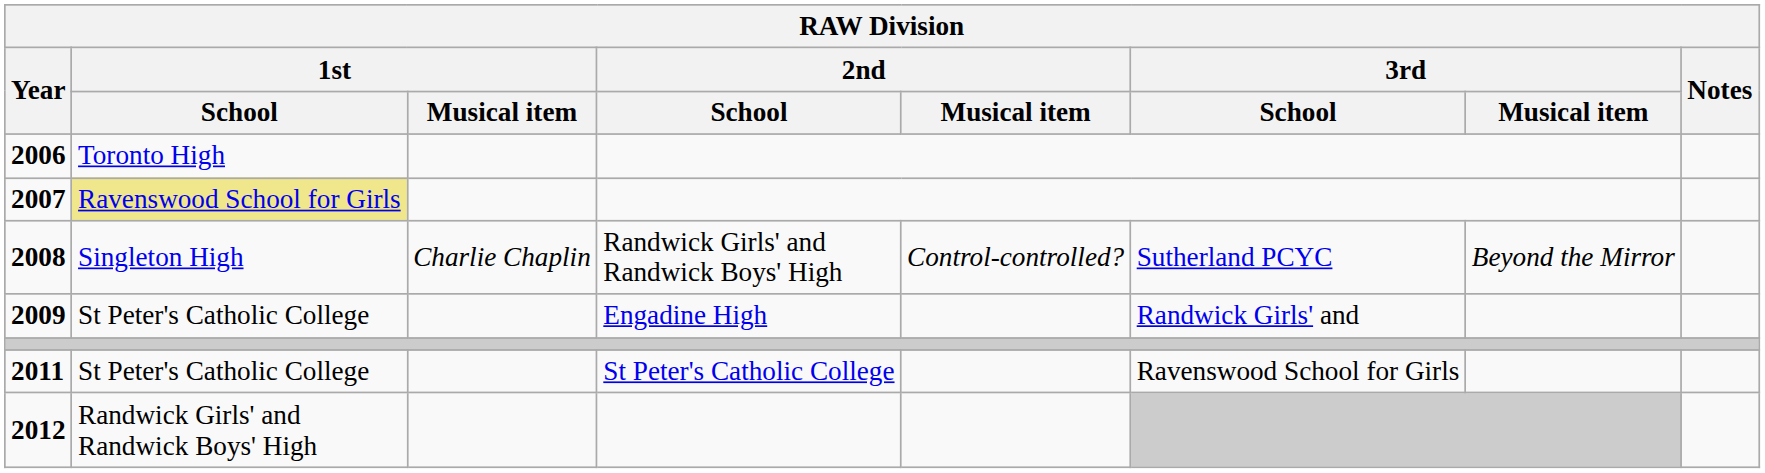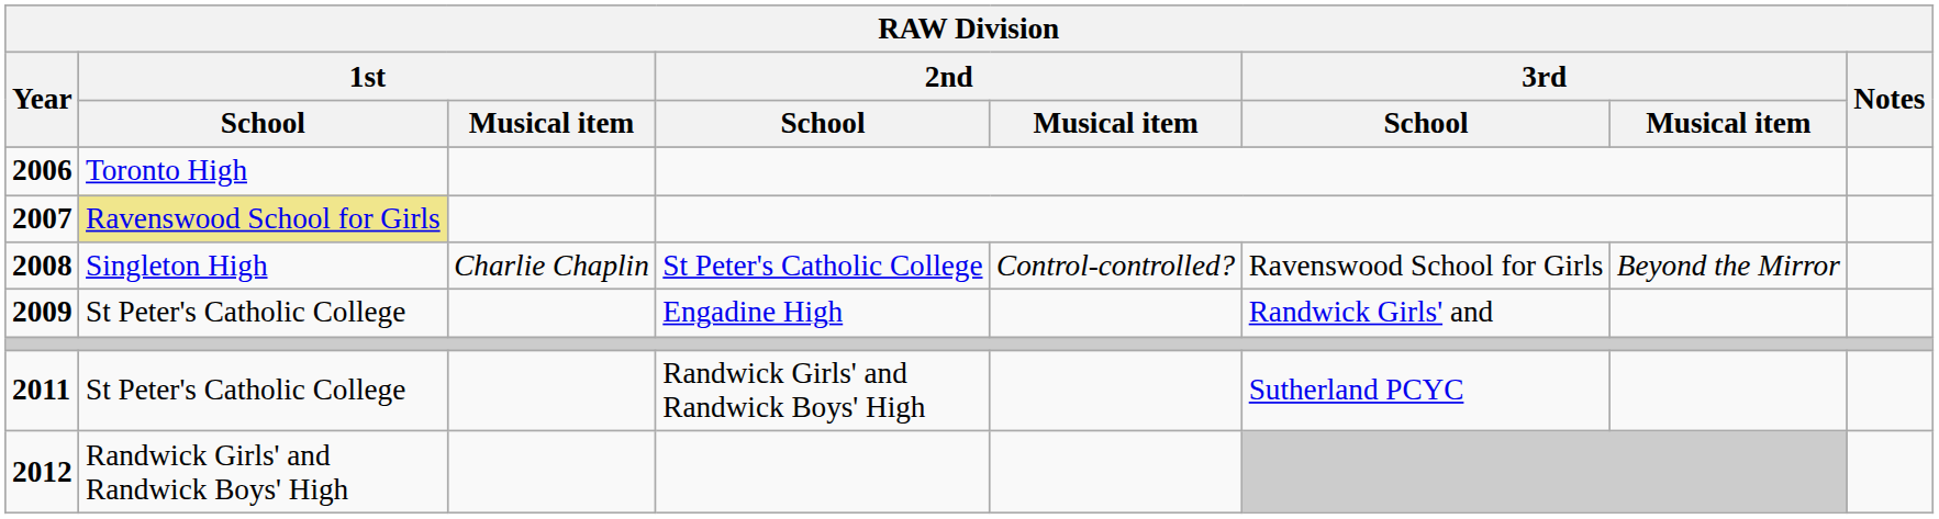2008 | 2nd / School: Randwick Girls' and Randwick Boys' High -> St Peter's Catholic College
2008 | 3rd / School: Sutherland PCYC -> Ravenswood School for Girls
2011 | 2nd / School: St Peter's Catholic College -> Randwick Girls' and Randwick Boys' High
2011 | 3rd / School: Ravenswood School for Girls -> Sutherland PCYC
